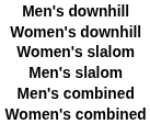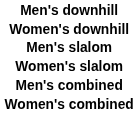rows swapped: Men's slalom <-> Women's slalom
